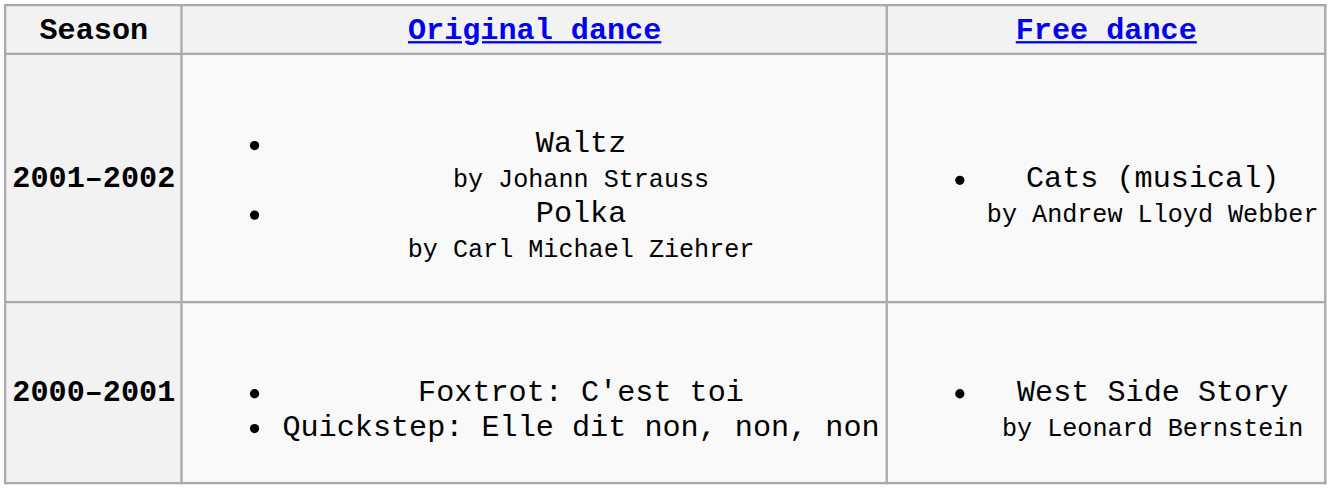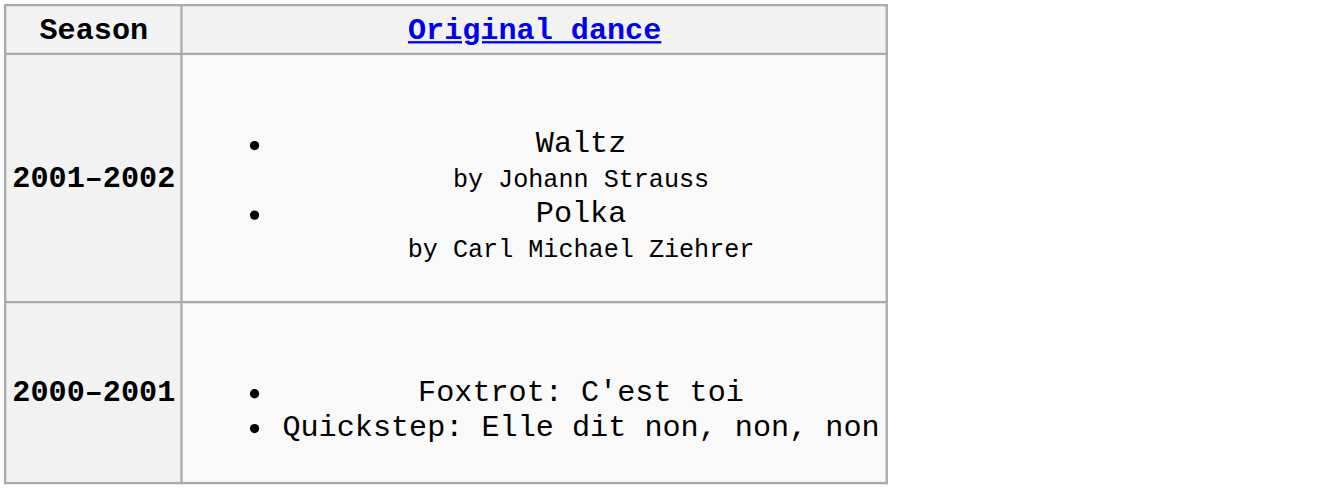- column: Free dance | Cats (musical) by Andrew Lloyd Webber | West Side Story by Leonard Bernstein
